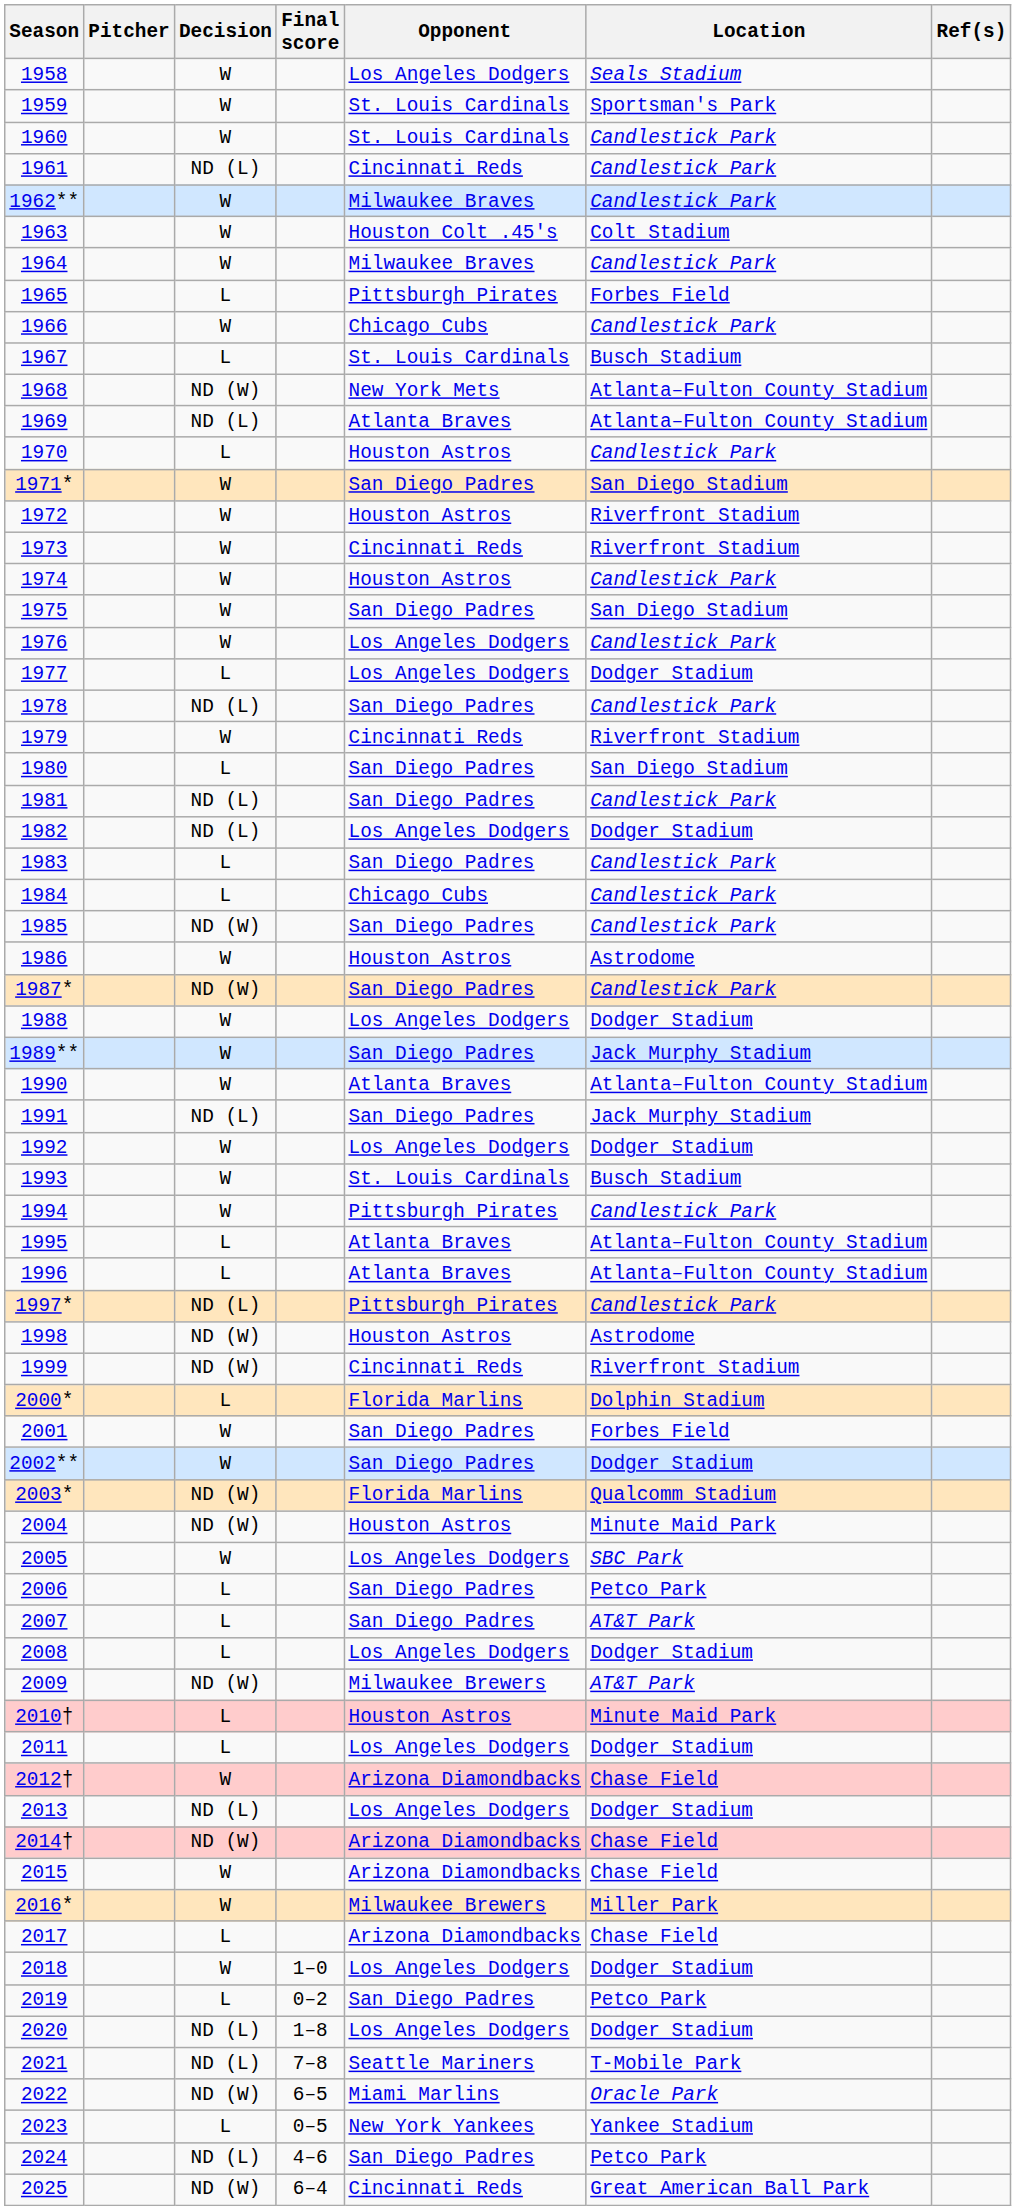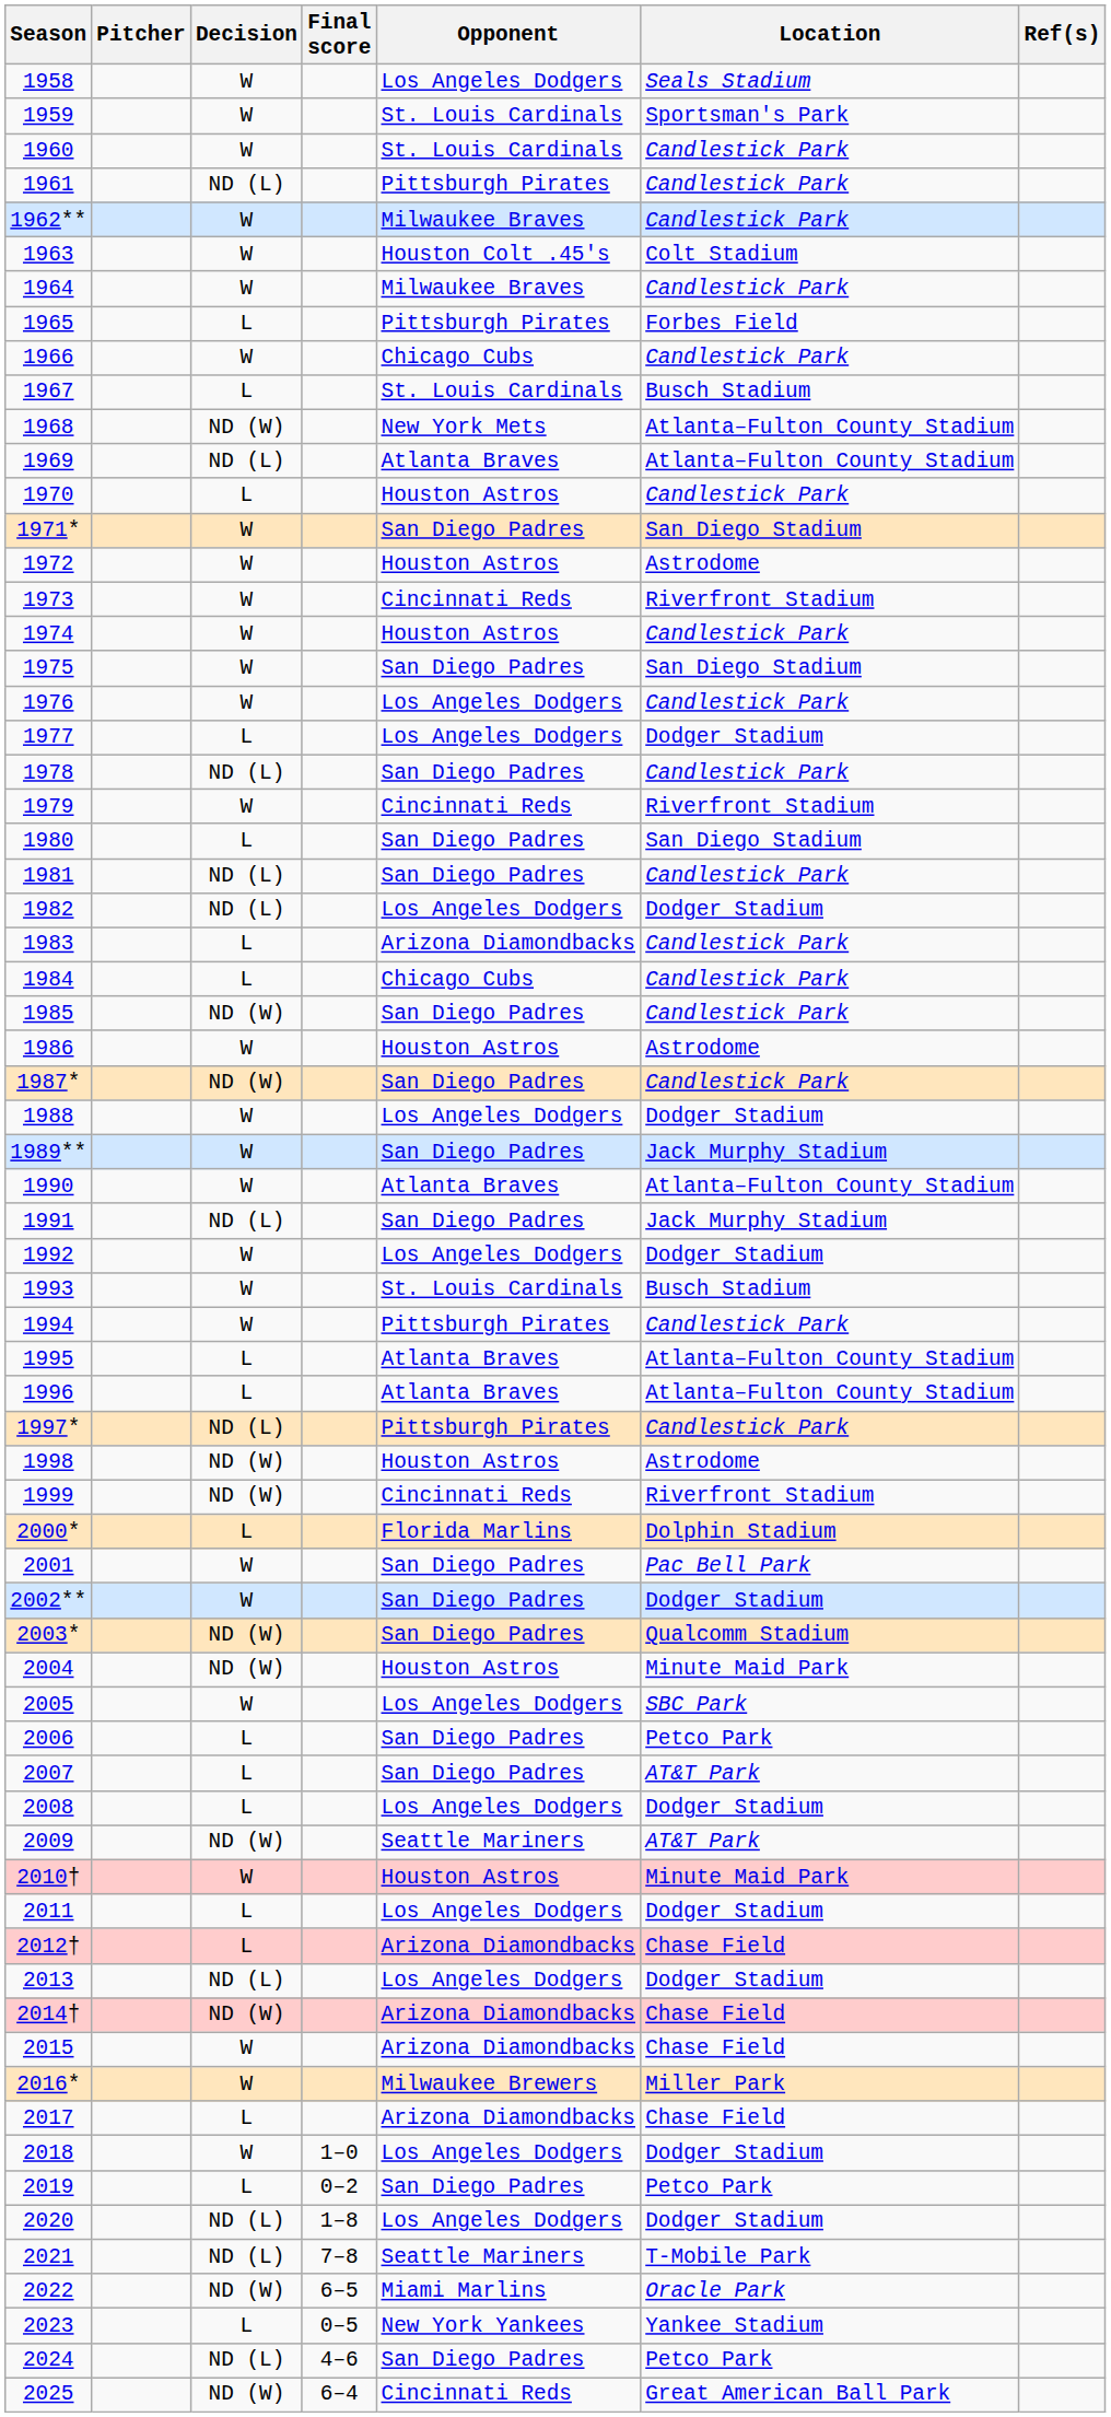1961 | Opponent: Cincinnati Reds -> Pittsburgh Pirates
1972 | Location: Riverfront Stadium -> Astrodome
1983 | Opponent: San Diego Padres -> Arizona Diamondbacks
2001 | Location: Forbes Field -> Pac Bell Park
2003* | Opponent: Florida Marlins -> San Diego Padres
2009 | Opponent: Milwaukee Brewers -> Seattle Mariners
2010† | Decision: L -> W
2012† | Decision: W -> L
